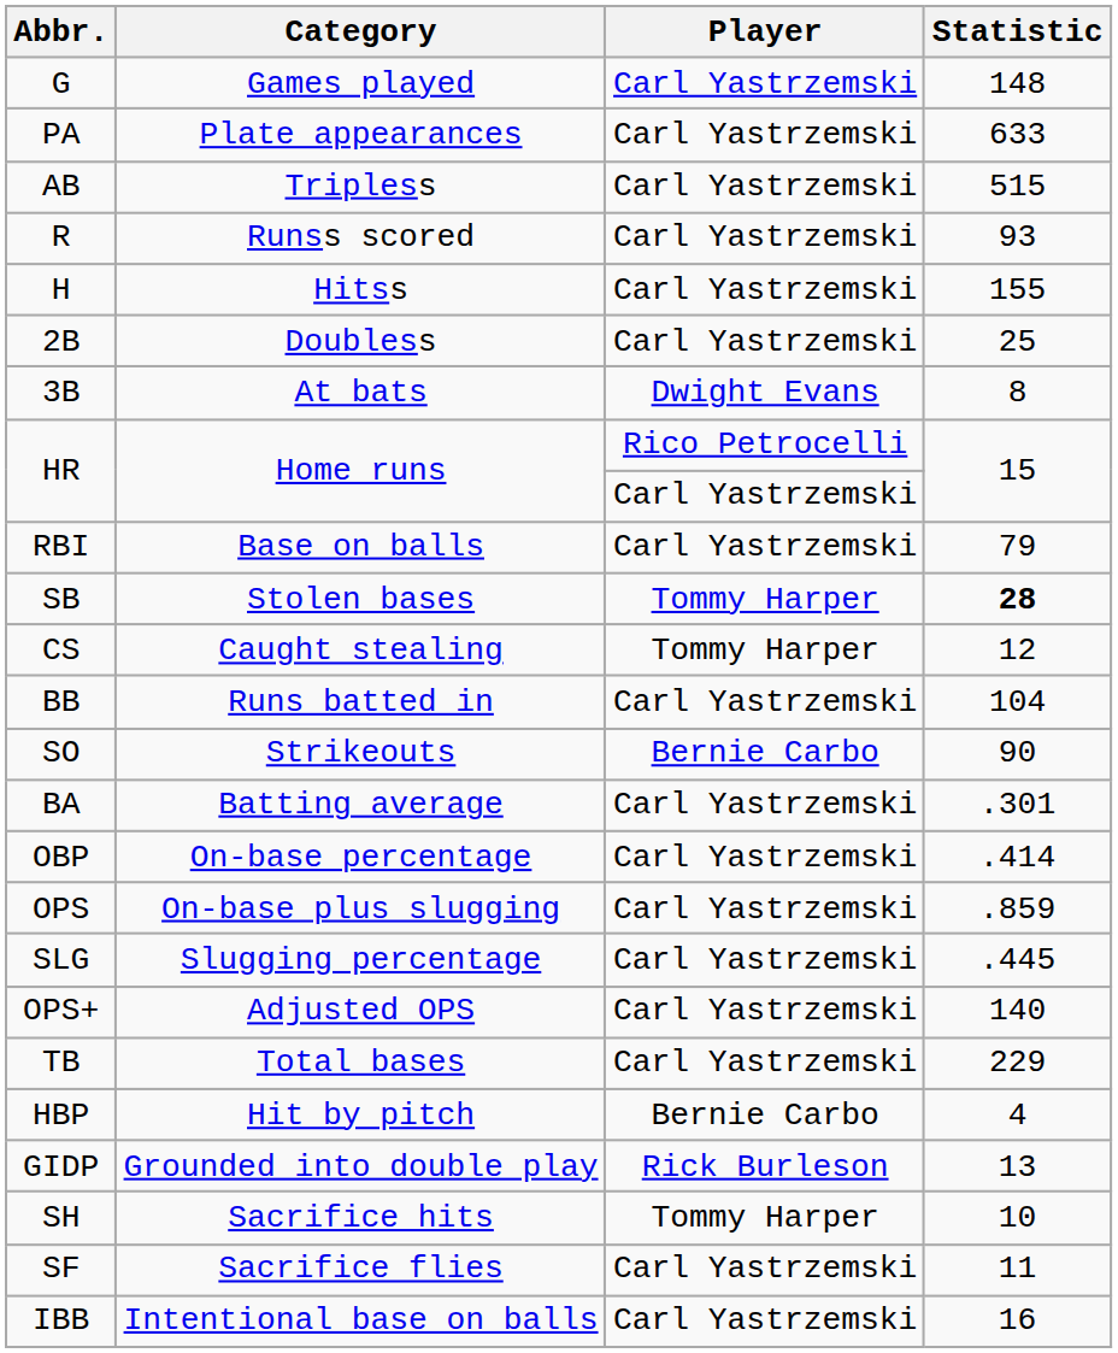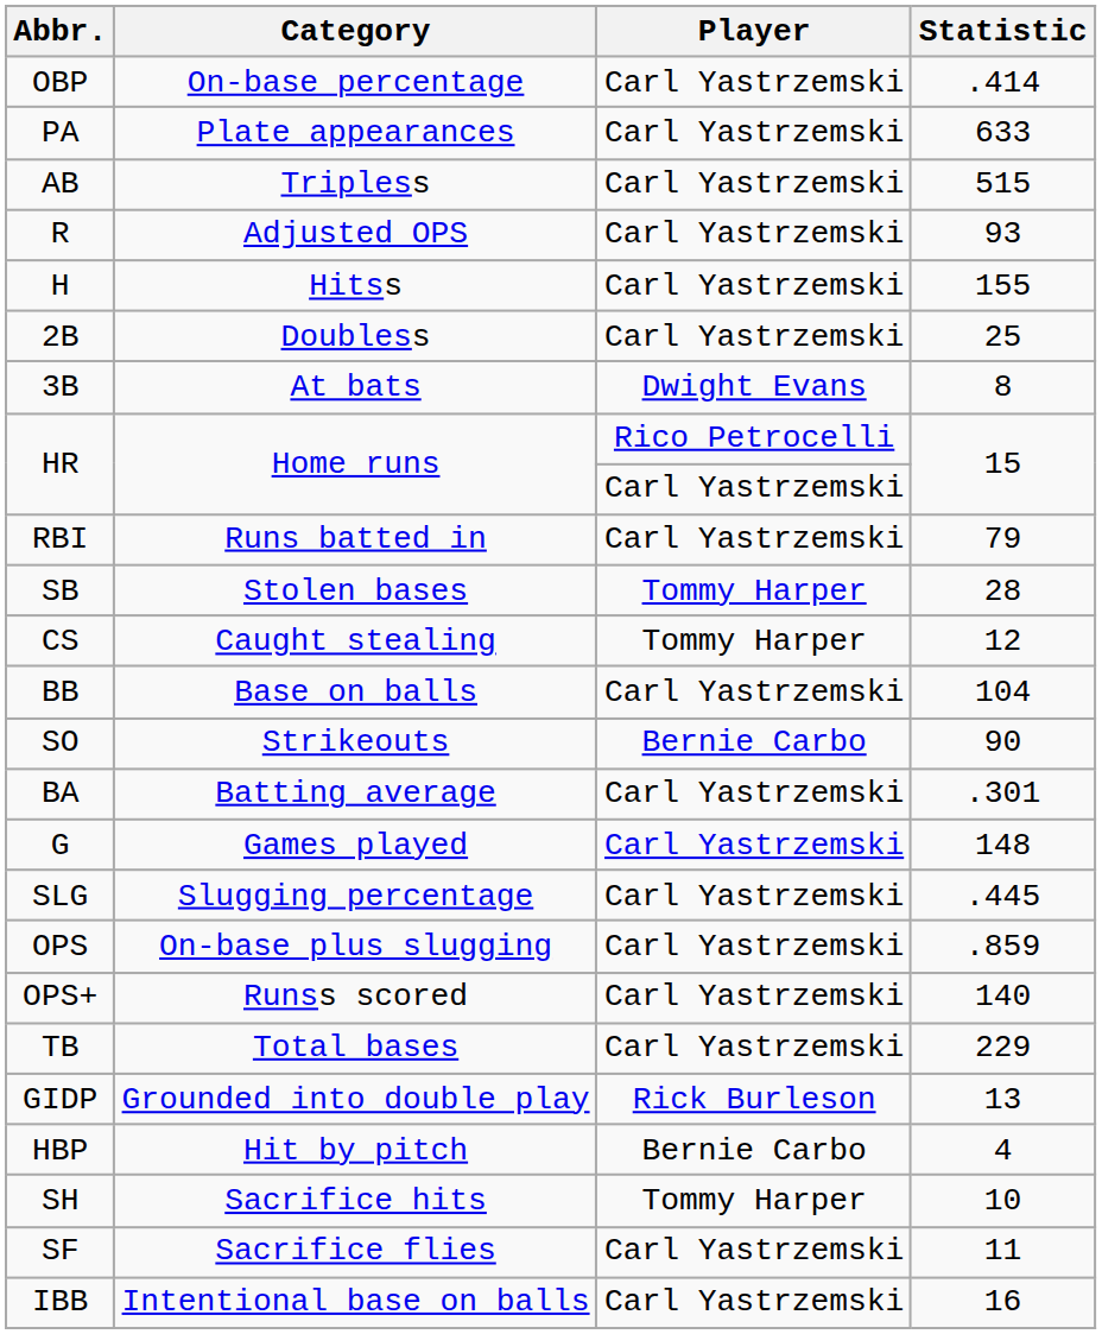rows swapped: G <-> OBP
R | Category: Runss scored -> Adjusted OPS
RBI | Category: Base on balls -> Runs batted in
SB | Statistic: bold -> normal
BB | Category: Runs batted in -> Base on balls
rows swapped: SLG <-> OPS
OPS+ | Category: Adjusted OPS -> Runss scored
rows swapped: GIDP <-> HBP
